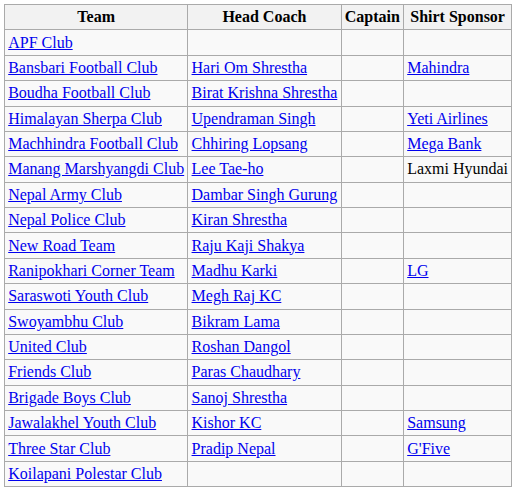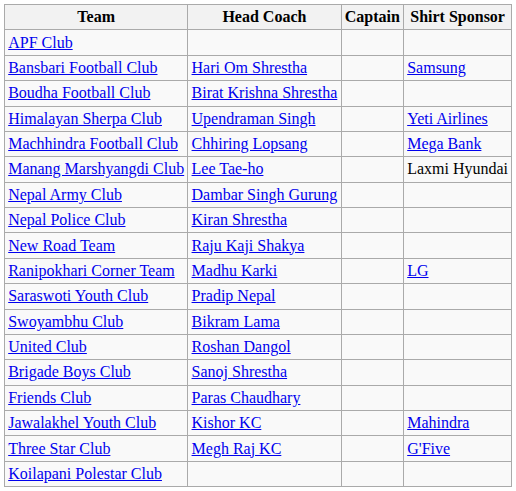Bansbari Football Club | Shirt Sponsor: Mahindra -> Samsung
Saraswoti Youth Club | Head Coach: Megh Raj KC -> Pradip Nepal
rows swapped: Brigade Boys Club <-> Friends Club
Jawalakhel Youth Club | Shirt Sponsor: Samsung -> Mahindra
Three Star Club | Head Coach: Pradip Nepal -> Megh Raj KC
